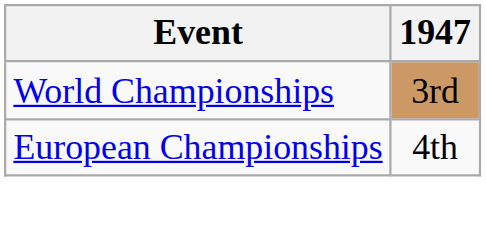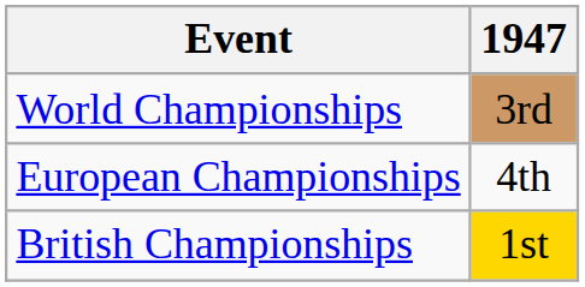+ row: British Championships | 1st
